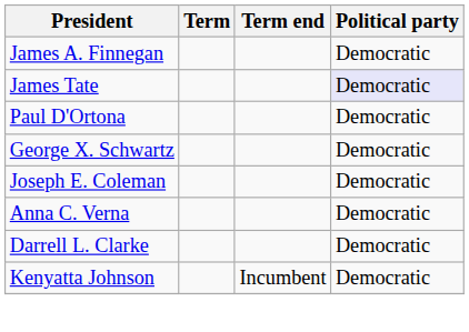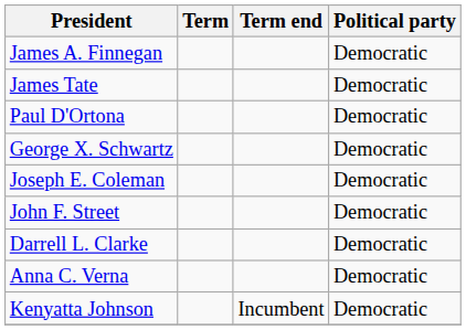James Tate | Political party: lavender background -> no background
+ row: John F. Street | Democratic
rows swapped: Anna C. Verna <-> Darrell L. Clarke
